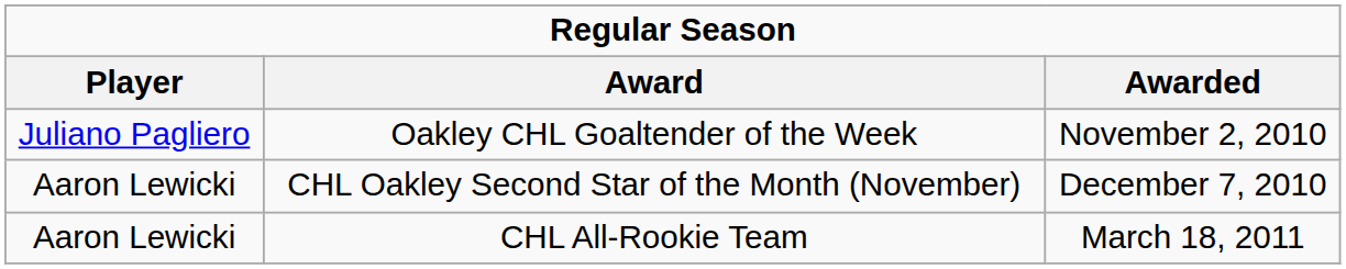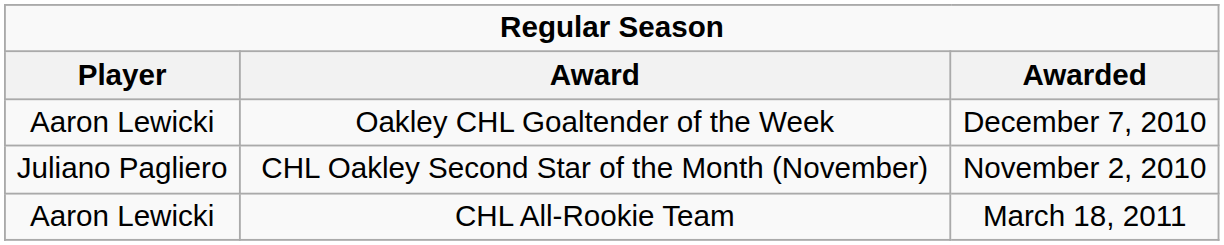Oakley CHL Goaltender of the Week | Player: Juliano Pagliero -> Aaron Lewicki
Oakley CHL Goaltender of the Week | Awarded: November 2, 2010 -> December 7, 2010
CHL Oakley Second Star of the Month (November) | Player: Aaron Lewicki -> Juliano Pagliero
CHL Oakley Second Star of the Month (November) | Awarded: December 7, 2010 -> November 2, 2010
